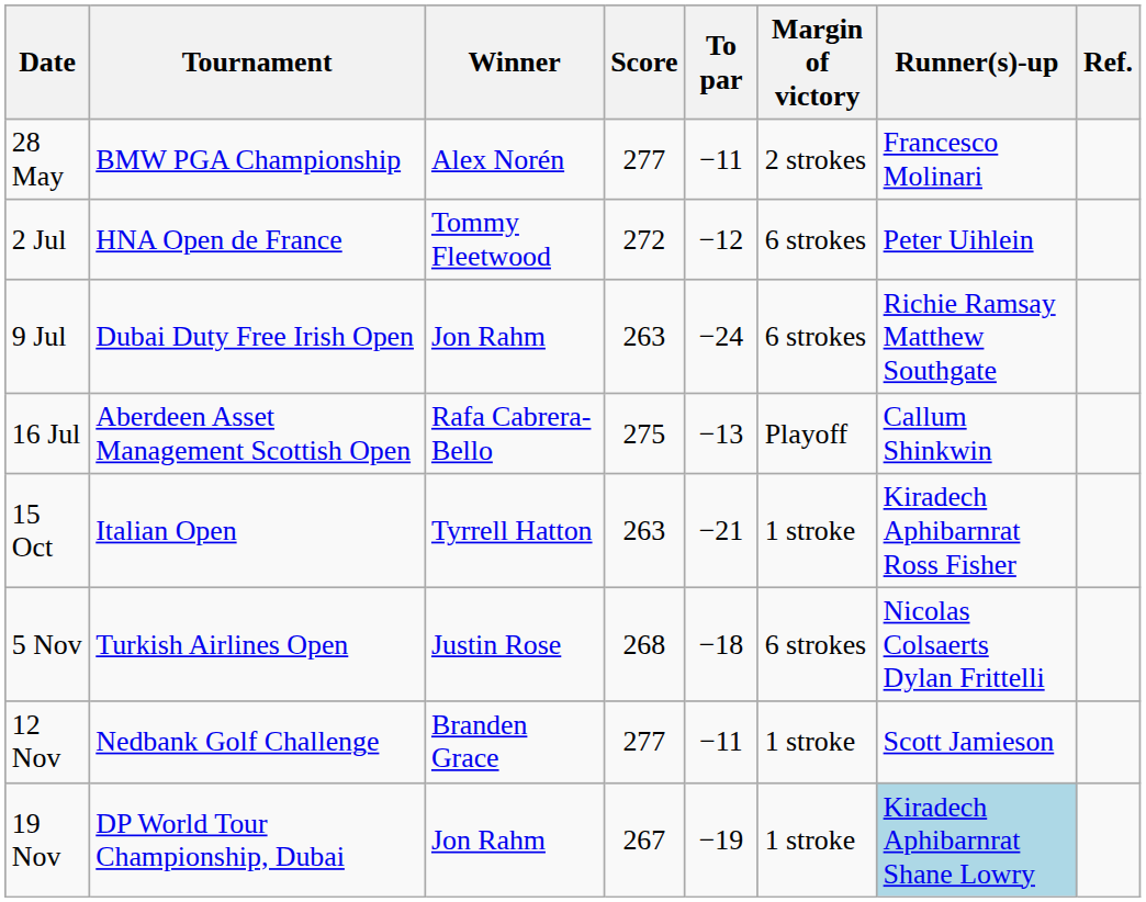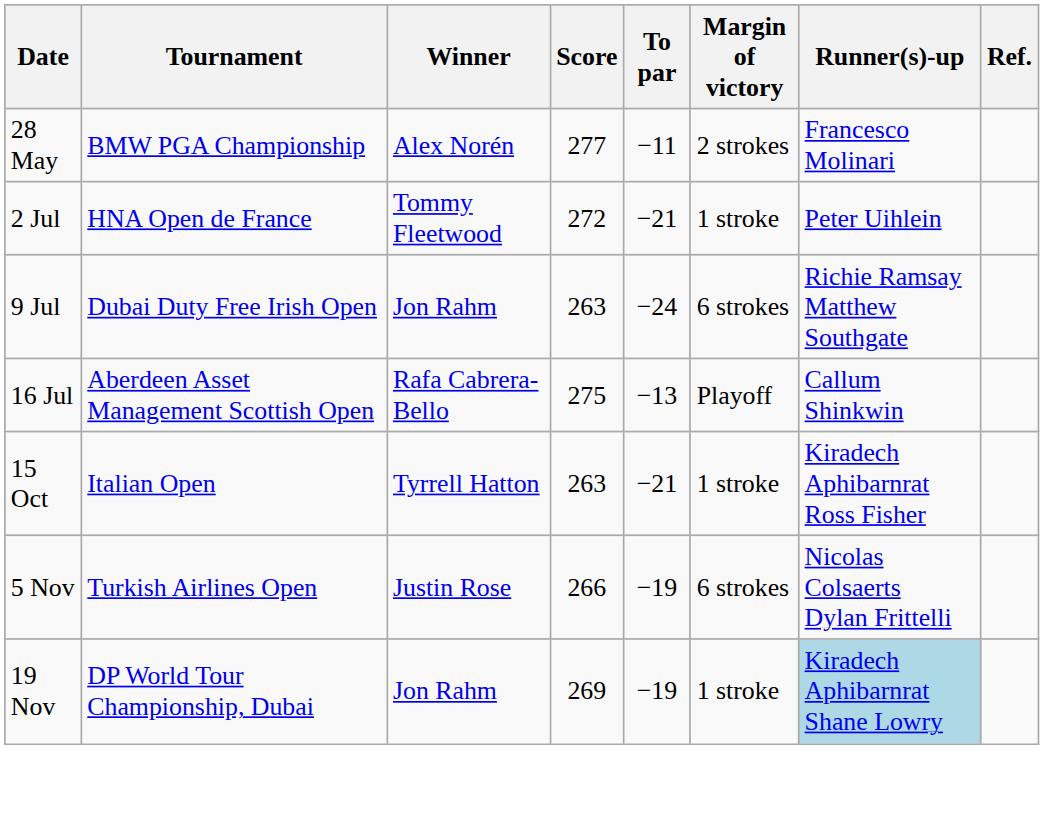2 Jul | To par: −12 -> −21
2 Jul | Margin of victory: 6 strokes -> 1 stroke
5 Nov | Score: 268 -> 266
5 Nov | To par: −18 -> −19
- row: 12 Nov | Nedbank Golf Challenge | Branden Grace | 277 | −11 | 1 stroke | Scott Jamieson
19 Nov | Score: 267 -> 269
